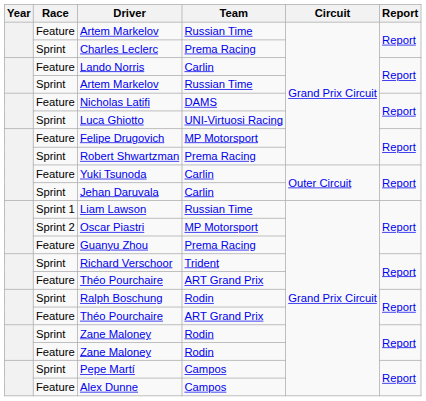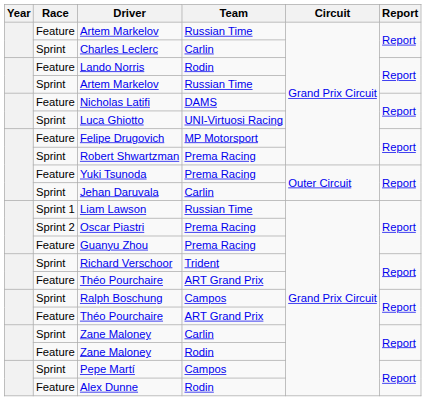Charles Leclerc | Team: Prema Racing -> Carlin
Lando Norris | Team: Carlin -> Rodin
Yuki Tsunoda | Team: Carlin -> Prema Racing
Oscar Piastri | Team: MP Motorsport -> Prema Racing
Ralph Boschung | Team: Rodin -> Campos
Sprint / Zane Maloney | Team: Rodin -> Carlin
Alex Dunne | Team: Campos -> Rodin
